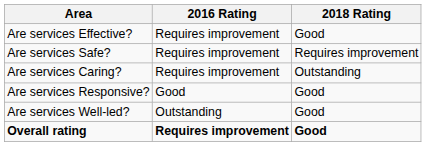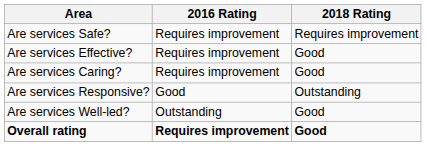rows swapped: Are services Safe? <-> Are services Effective?
Are services Caring? | 2018 Rating: Outstanding -> Good
Are services Responsive? | 2018 Rating: Good -> Outstanding
